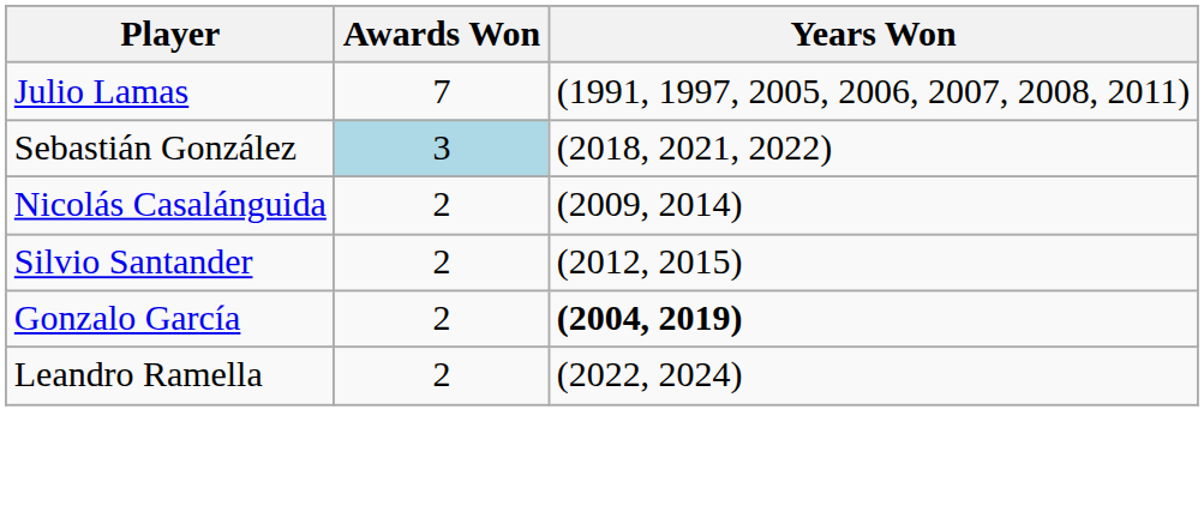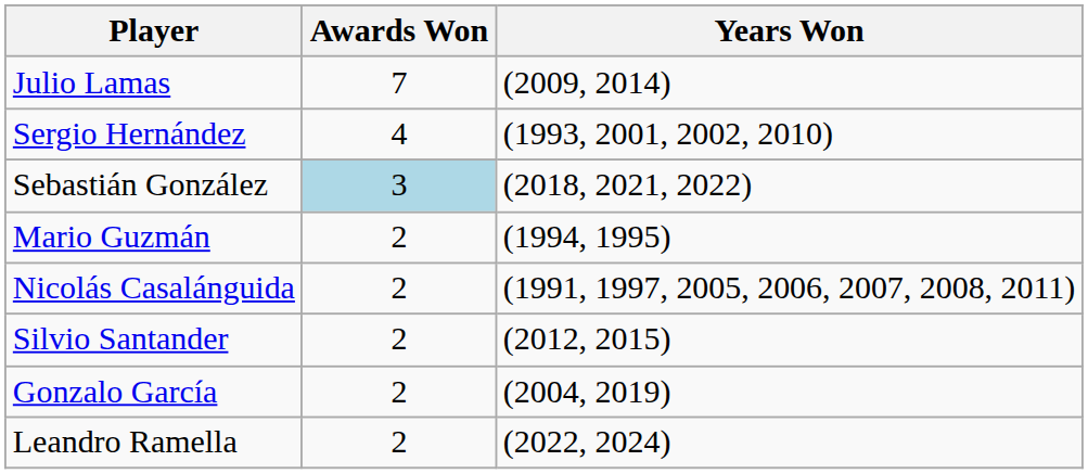Julio Lamas | Years Won: (1991, 1997, 2005, 2006, 2007, 2008, 2011) -> (2009, 2014)
+ row: Sergio Hernández | 4 | (1993, 2001, 2002, 2010)
+ row: Mario Guzmán | 2 | (1994, 1995)
Nicolás Casalánguida | Years Won: (2009, 2014) -> (1991, 1997, 2005, 2006, 2007, 2008, 2011)
Gonzalo García | Years Won: bold -> normal
